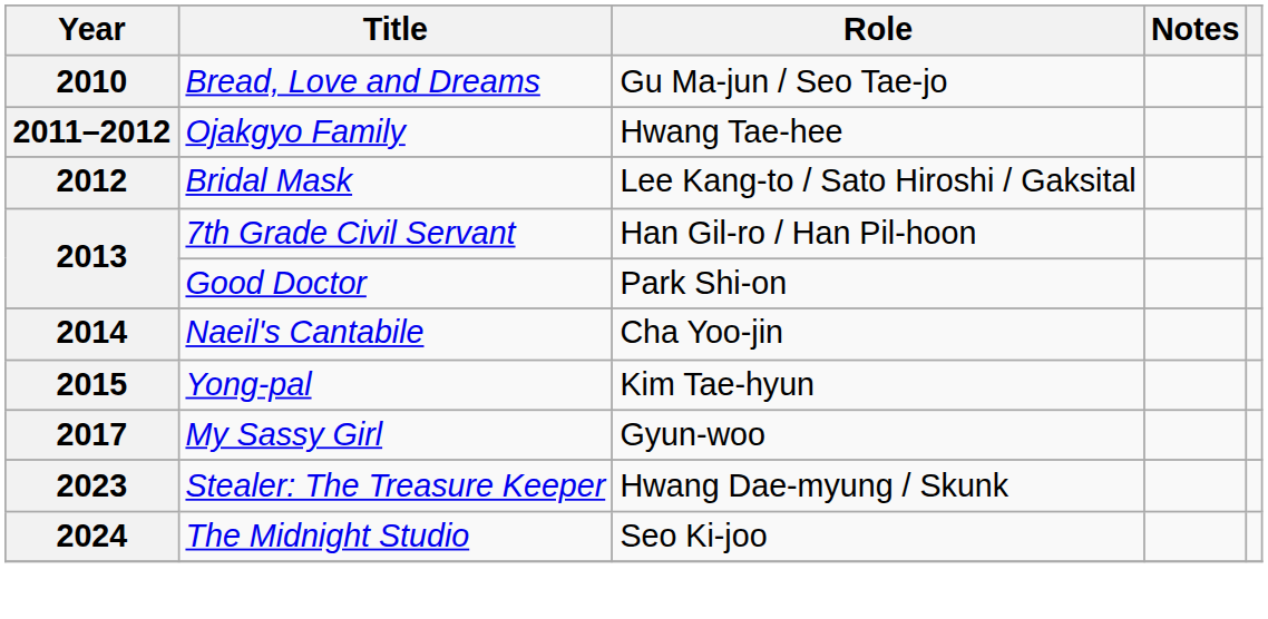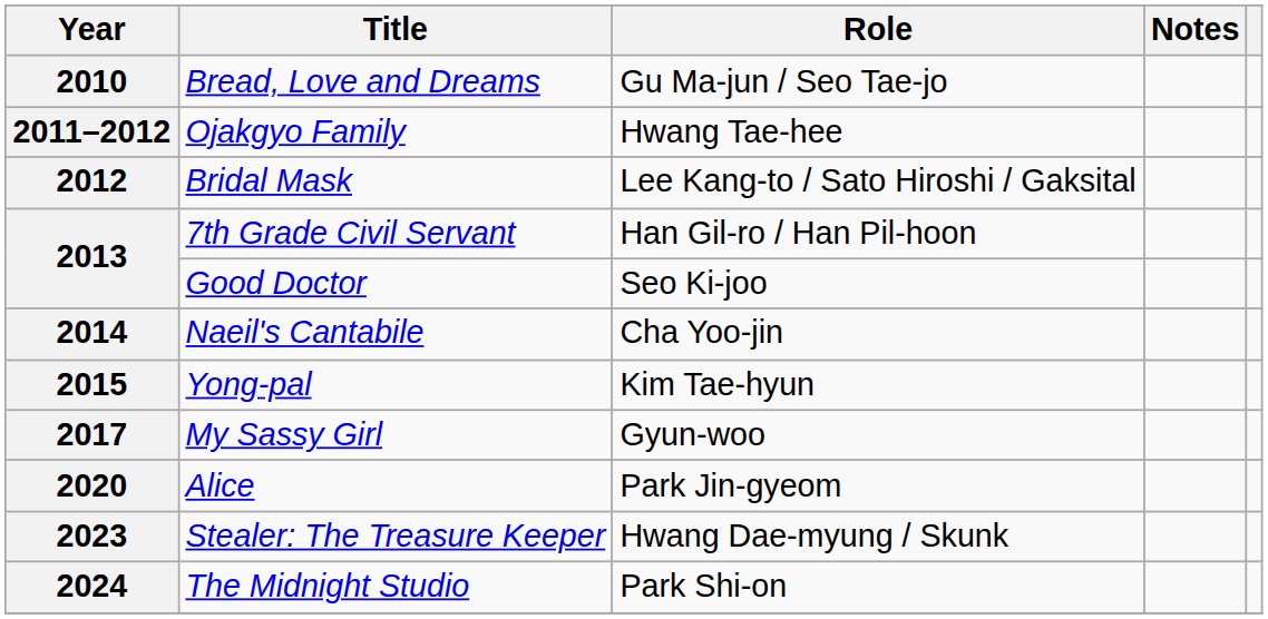2013 / Good Doctor | Role: Park Shi-on -> Seo Ki-joo
+ row: 2020 | Alice | Park Jin-gyeom
2024 | Role: Seo Ki-joo -> Park Shi-on
